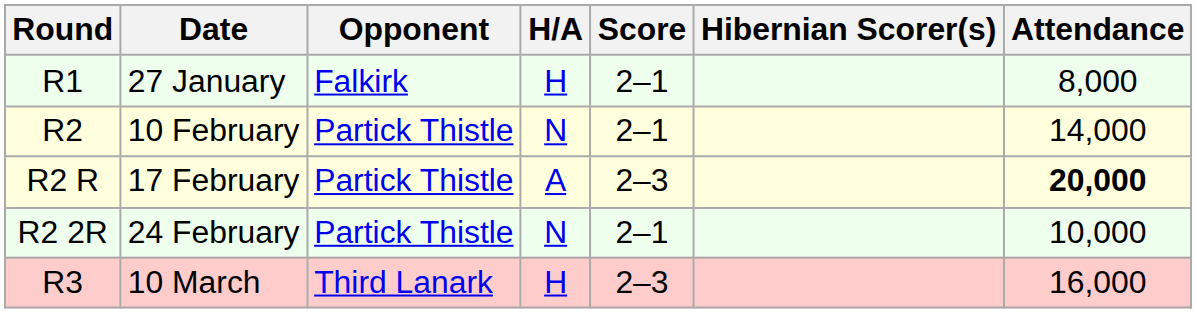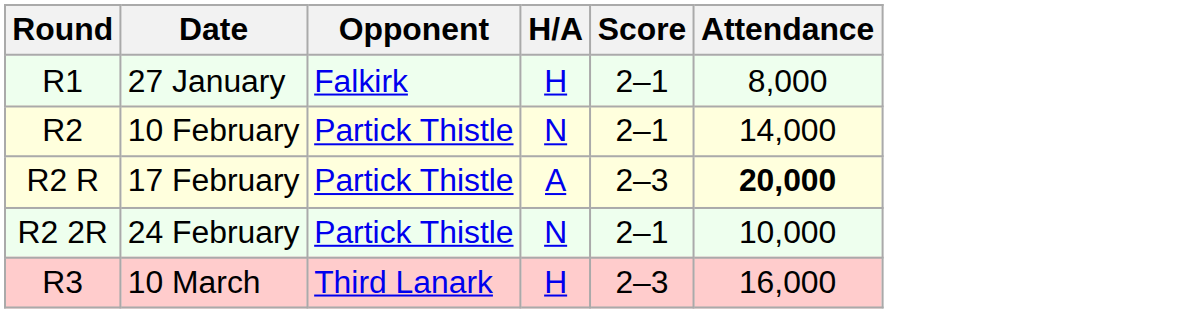- column: Hibernian Scorer(s)
